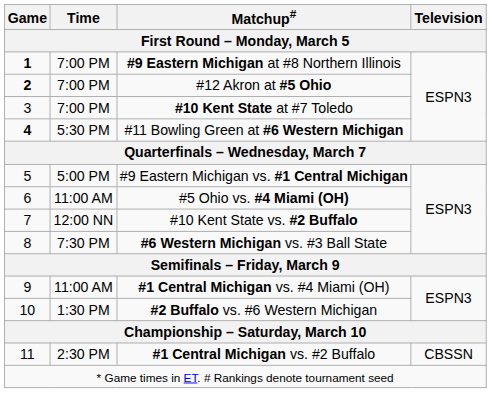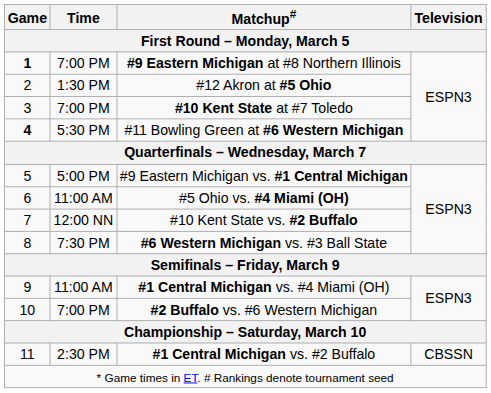#12 Akron at #5 Ohio | Game: bold -> normal
#12 Akron at #5 Ohio | Time: 7:00 PM -> 1:30 PM
#2 Buffalo vs. #6 Western Michigan | Time: 1:30 PM -> 7:00 PM
